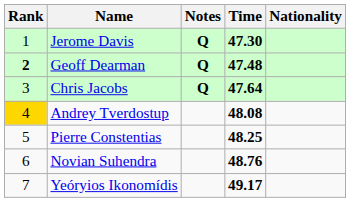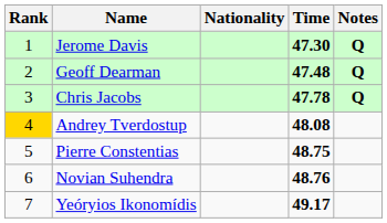columns swapped: Nationality <-> Notes
Geoff Dearman | Rank: bold -> normal
Chris Jacobs | Time: 47.64 -> 47.78
Pierre Constentias | Time: 48.25 -> 48.75
